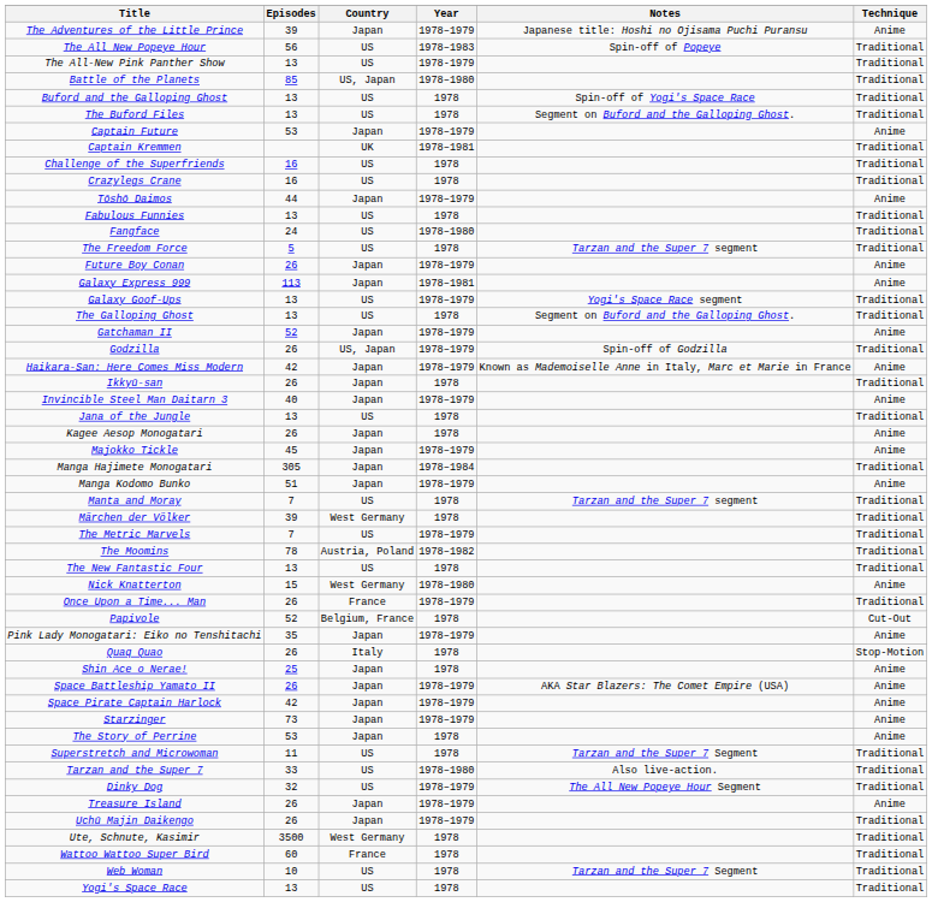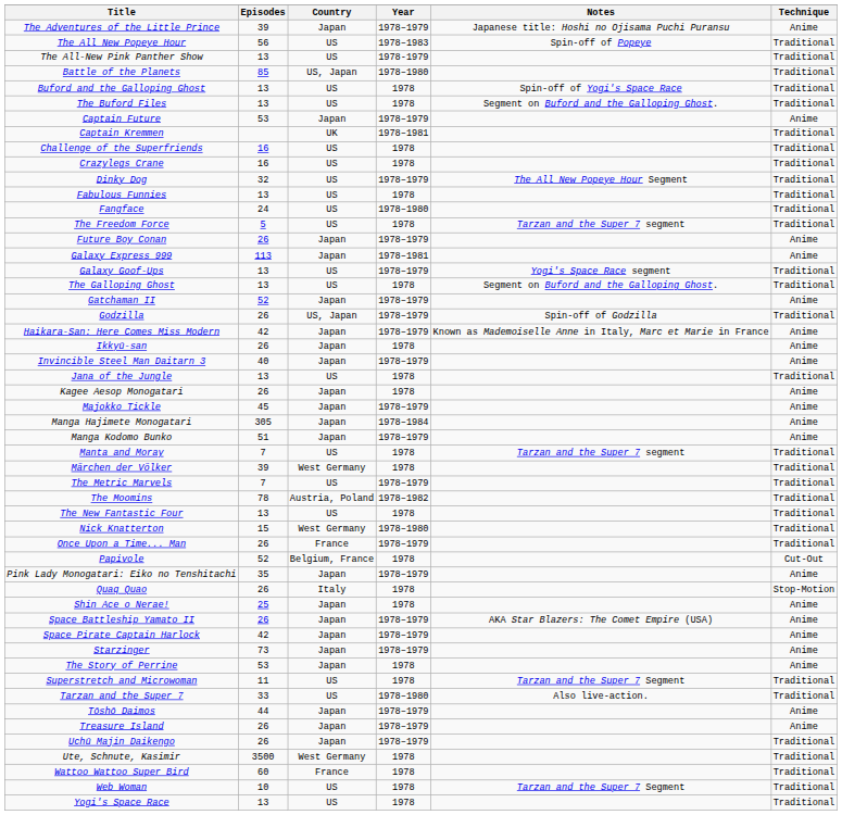rows swapped: Dinky Dog <-> Tōshō Daimos
Ikkyū-san | Technique: Traditional -> Anime
Manga Hajimete Monogatari | Technique: Traditional -> Anime
Nick Knatterton | Technique: Anime -> Traditional
